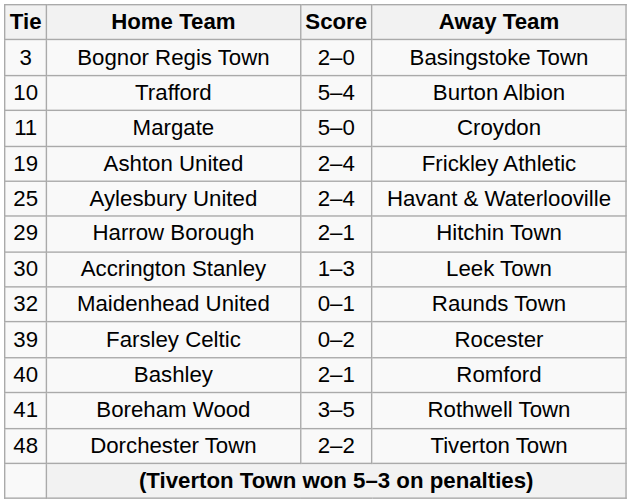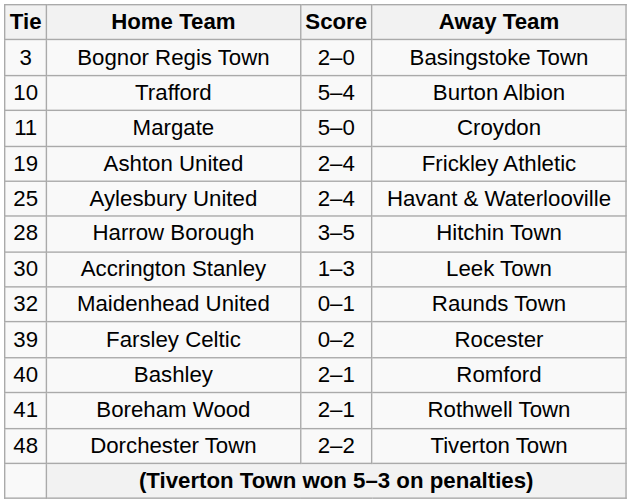Harrow Borough | Tie: 29 -> 28
Harrow Borough | Score: 2–1 -> 3–5
Boreham Wood | Score: 3–5 -> 2–1
